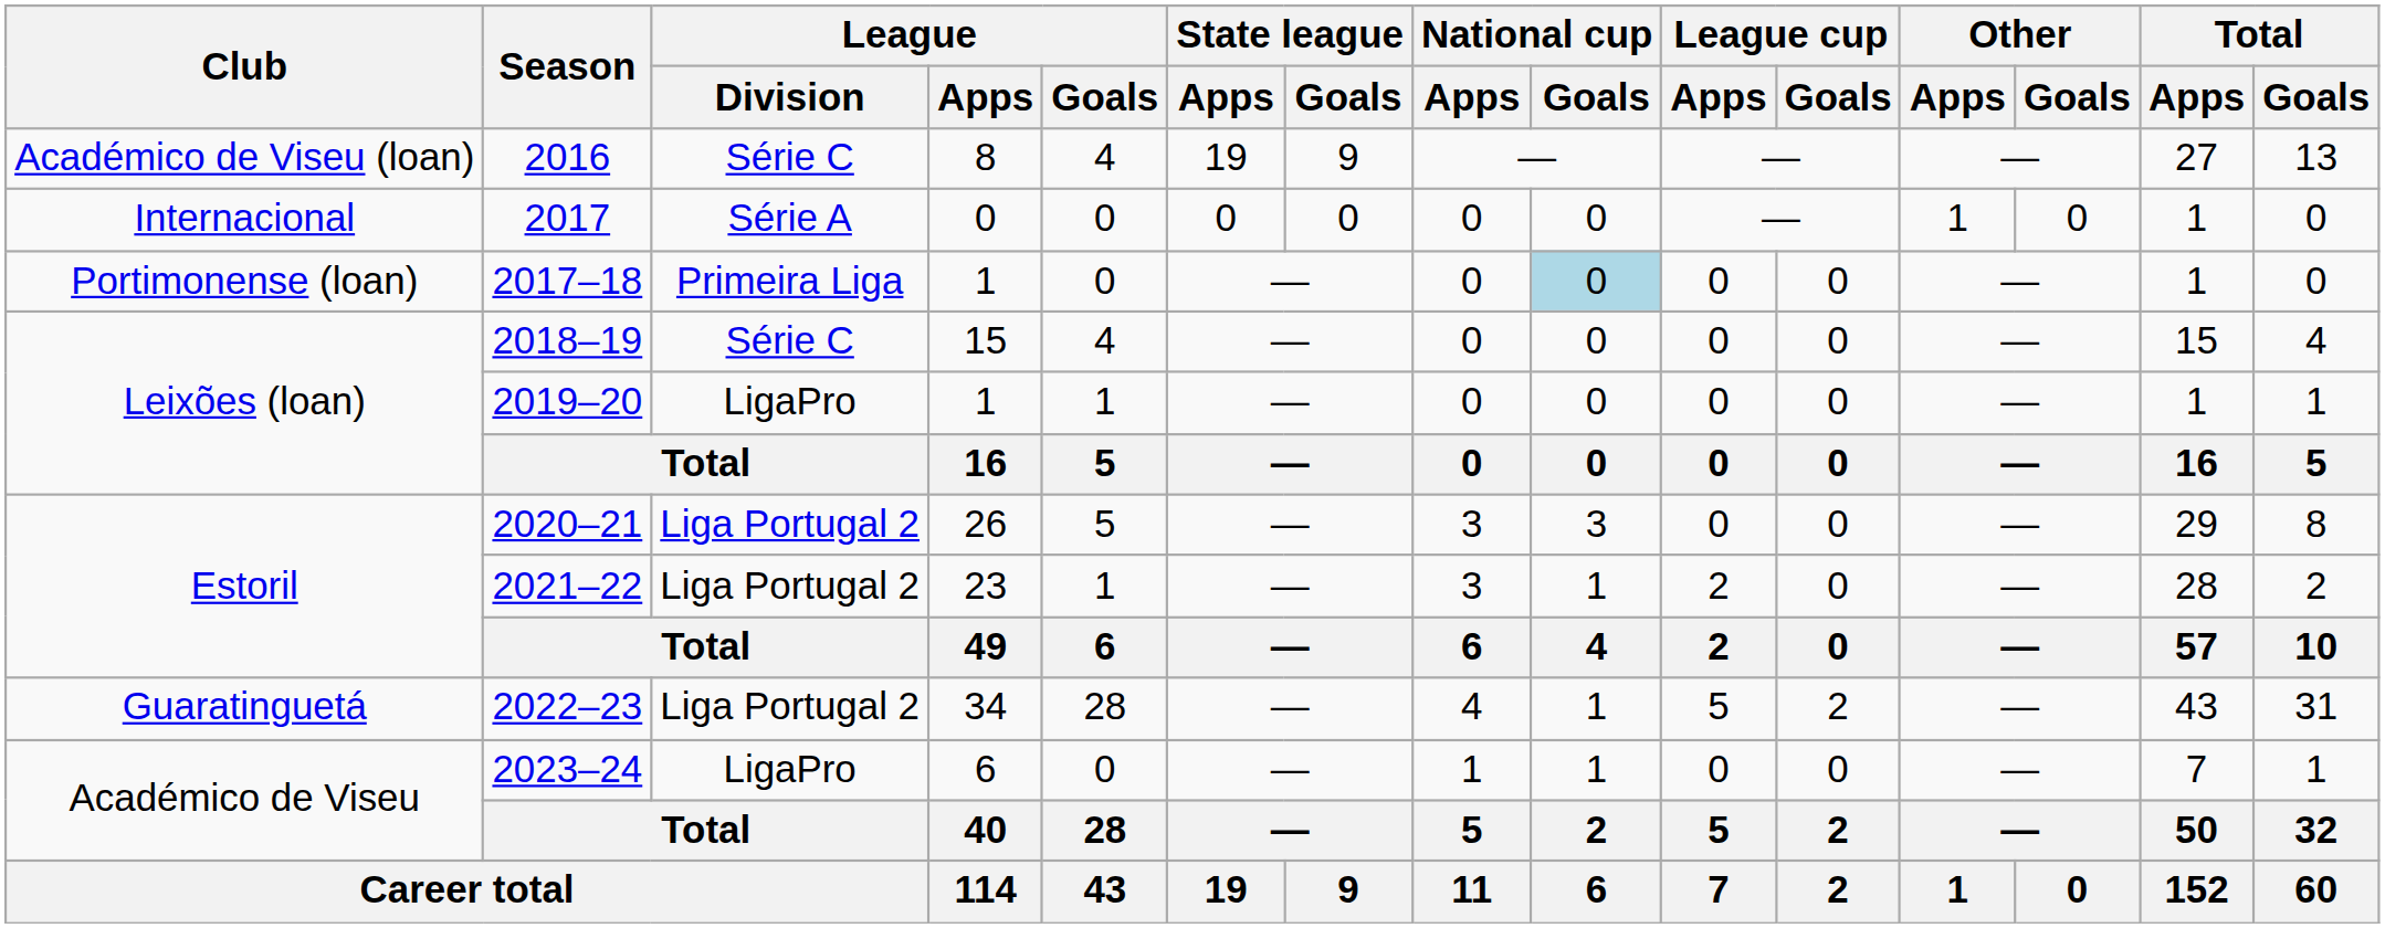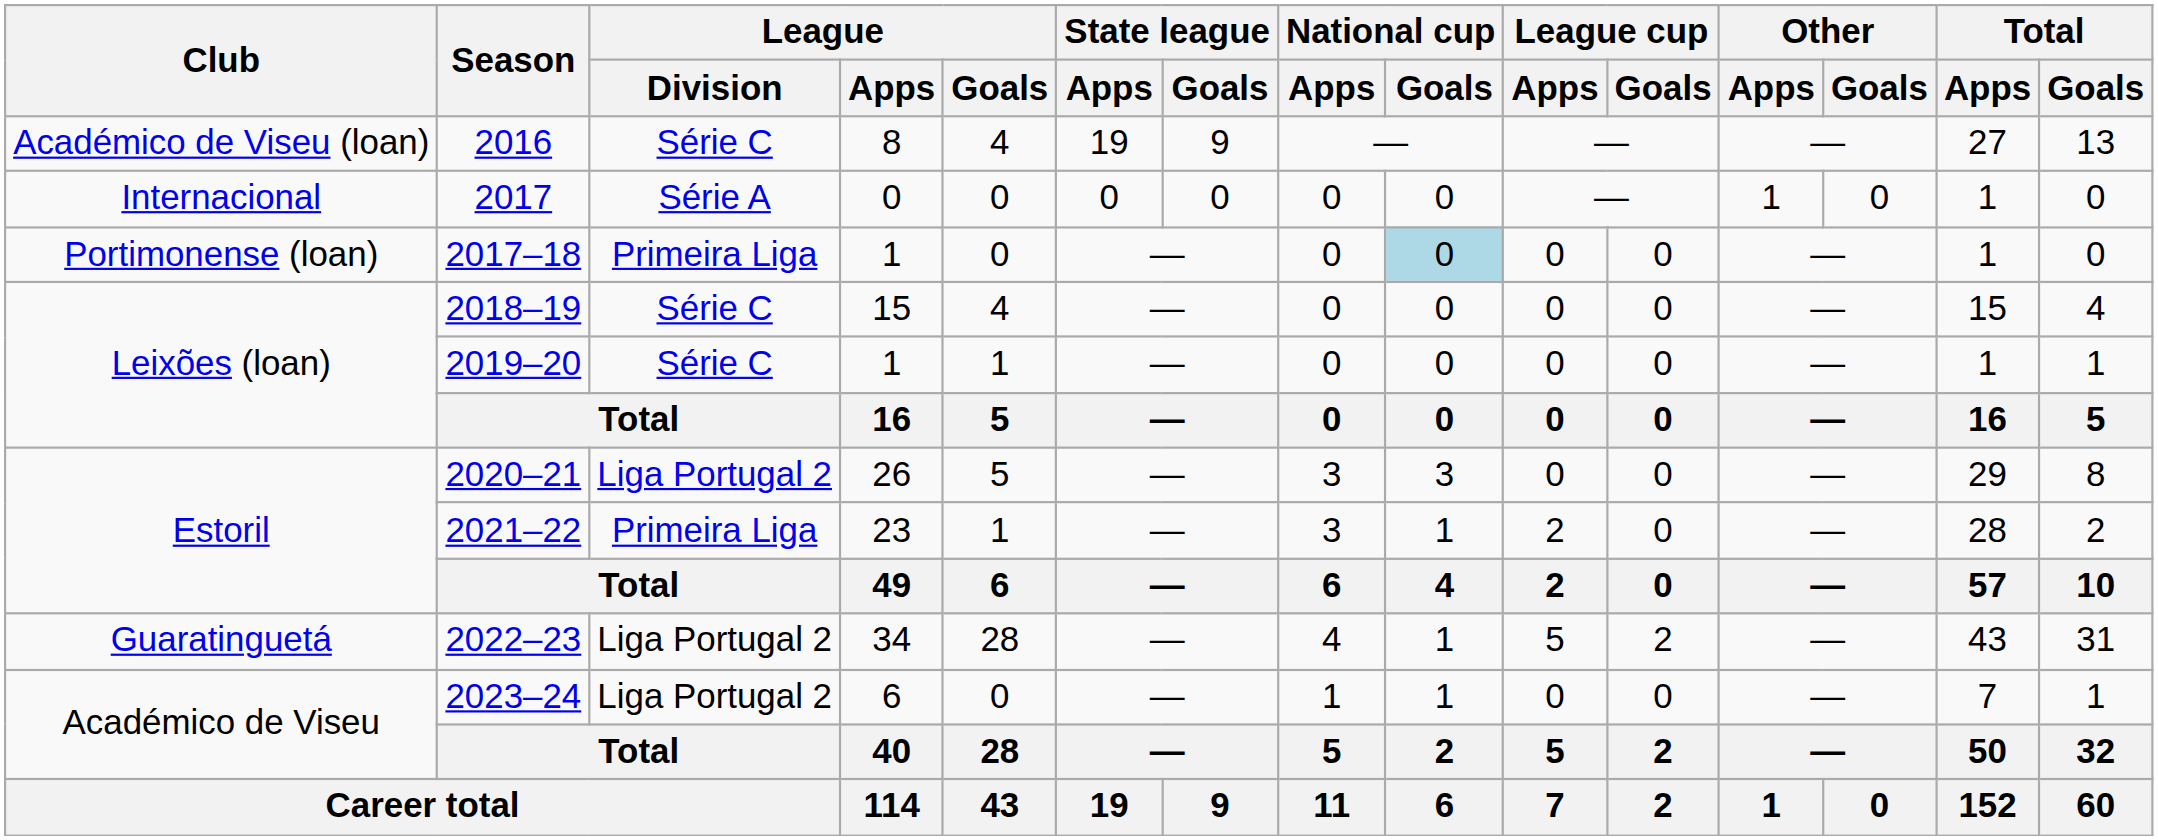2019–20 | League / Division: LigaPro -> Série C
2021–22 | League / Division: Liga Portugal 2 -> Primeira Liga
2023–24 | League / Division: LigaPro -> Liga Portugal 2
